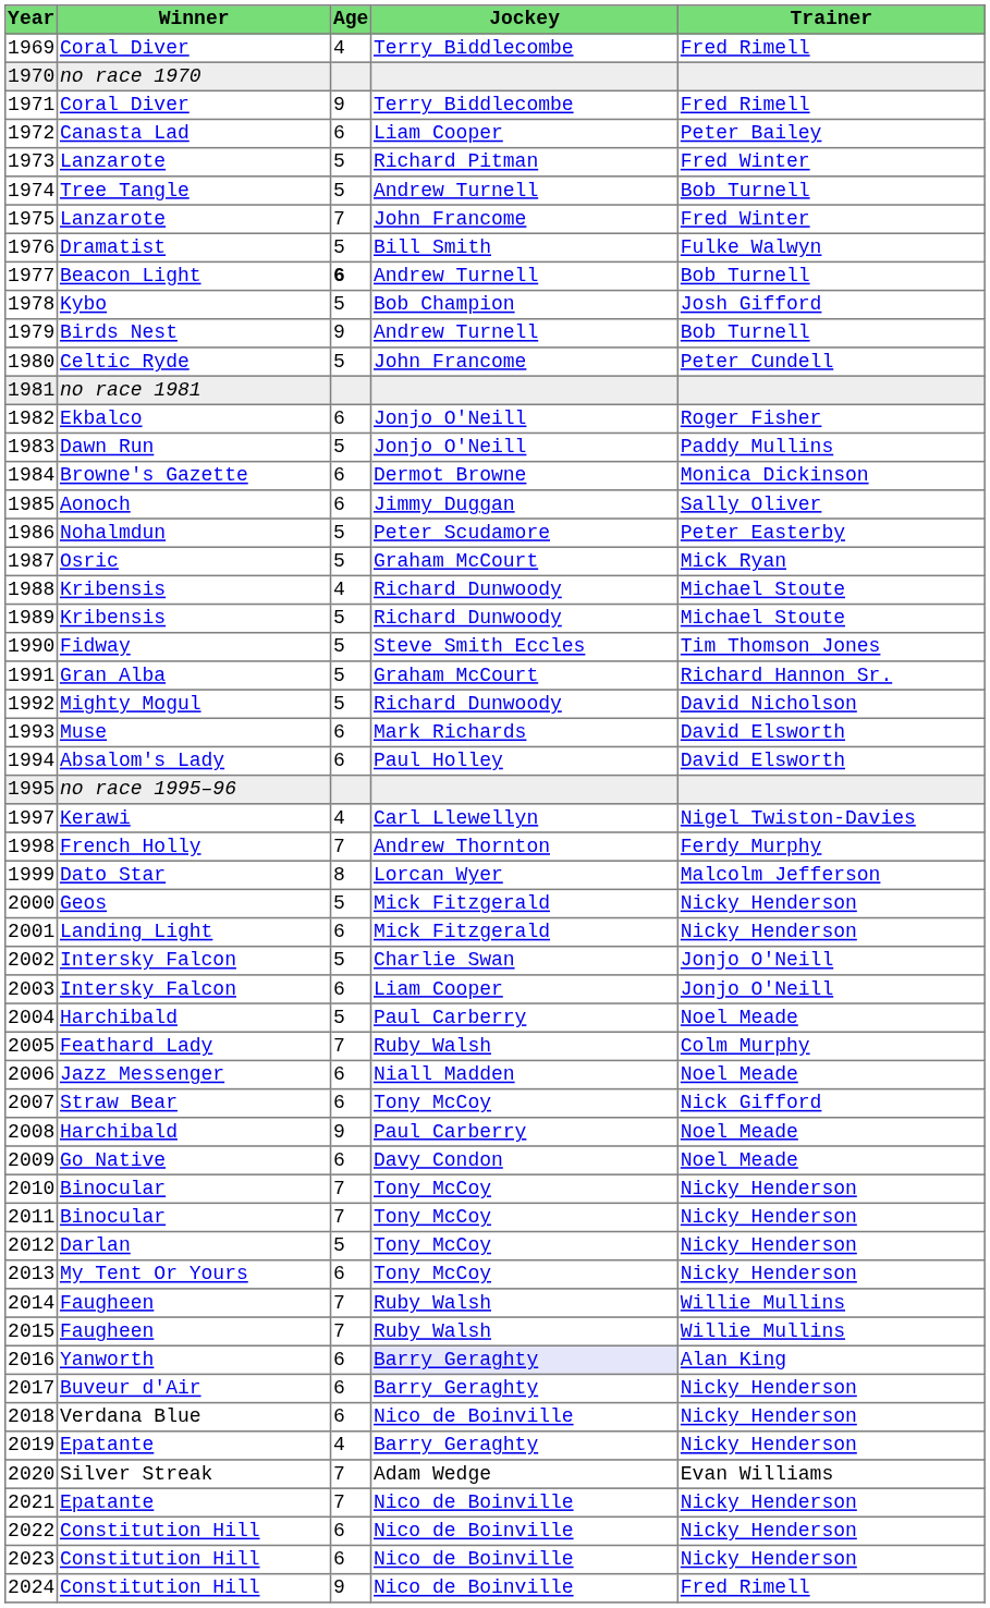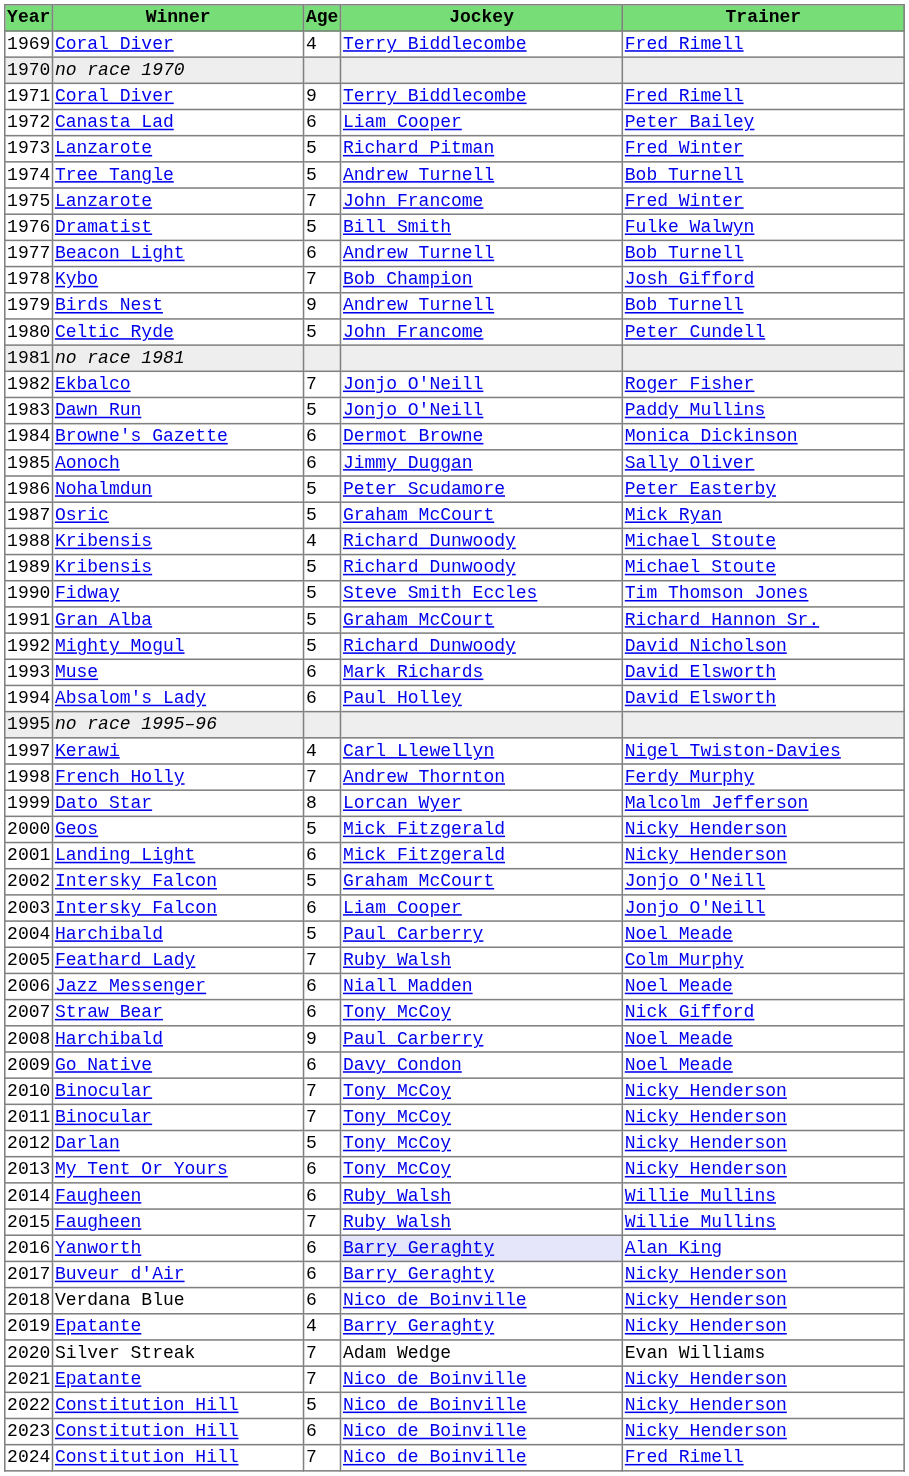1977 | Age: bold -> normal
1978 | Age: 5 -> 7
1982 | Age: 6 -> 7
2002 | Jockey: Charlie Swan -> Graham McCourt
2014 | Age: 7 -> 6
2022 | Age: 6 -> 5
2024 | Age: 9 -> 7
